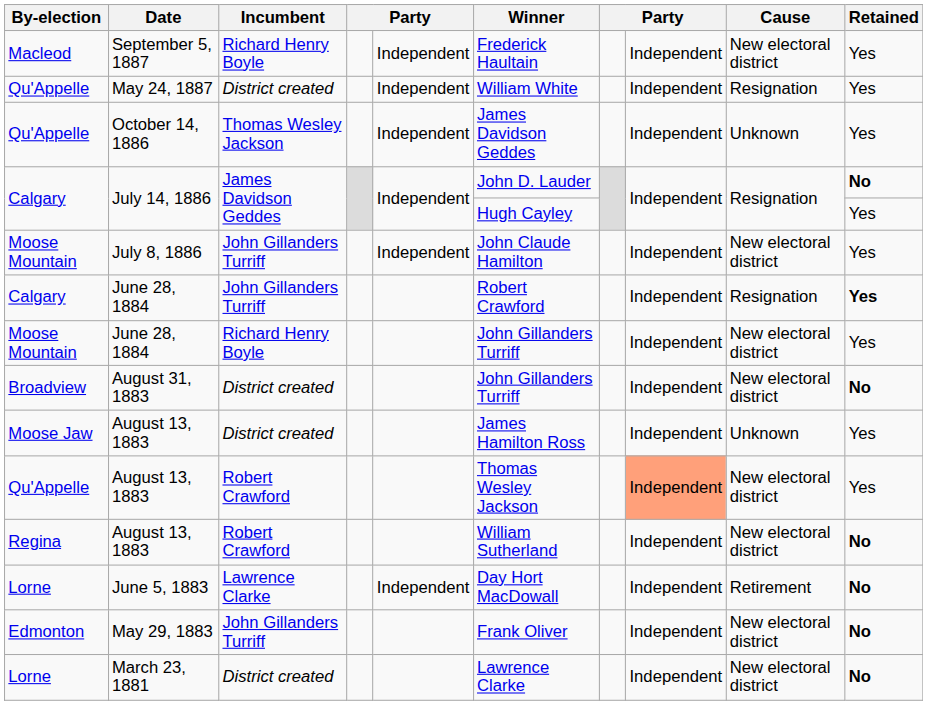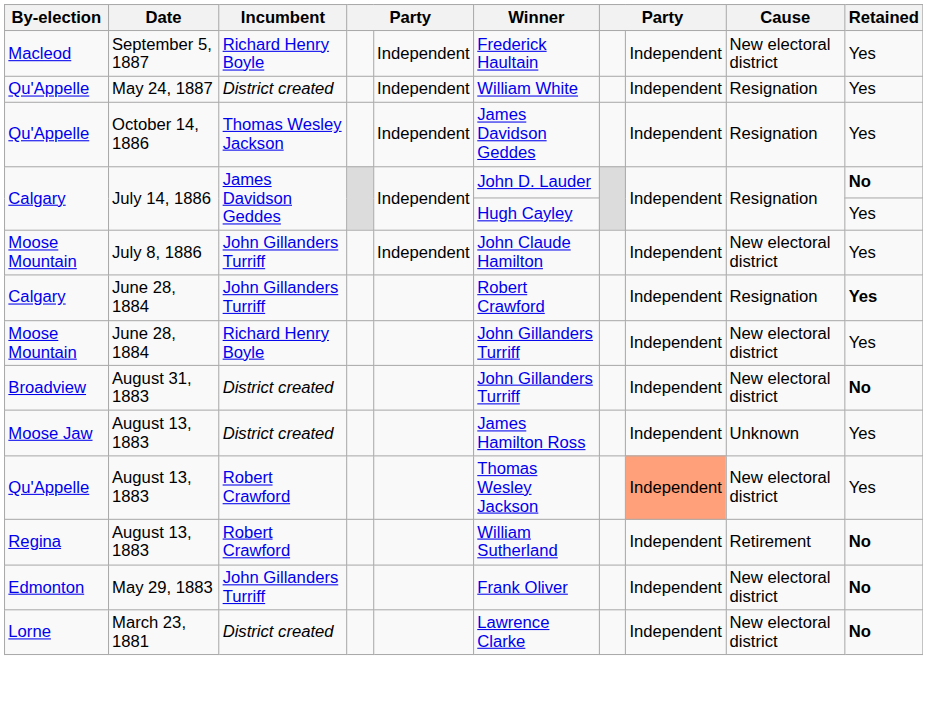October 14, 1886 | Cause: Unknown -> Resignation
Regina / August 13, 1883 | Cause: New electoral district -> Retirement
- row: Lorne | June 5, 1883 | Lawrence Clarke | Independent | Day Hort MacDowall | Independent | Retirement | No
